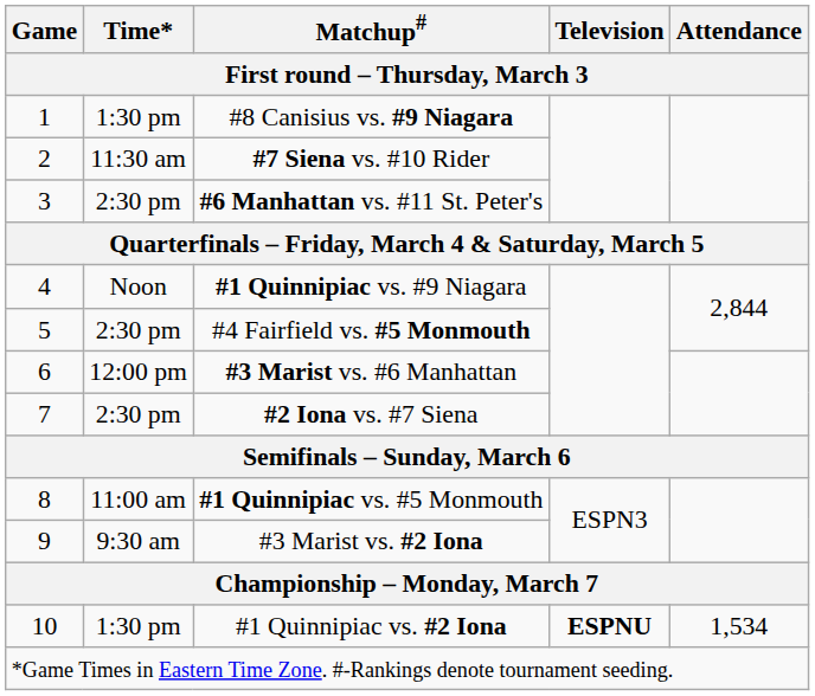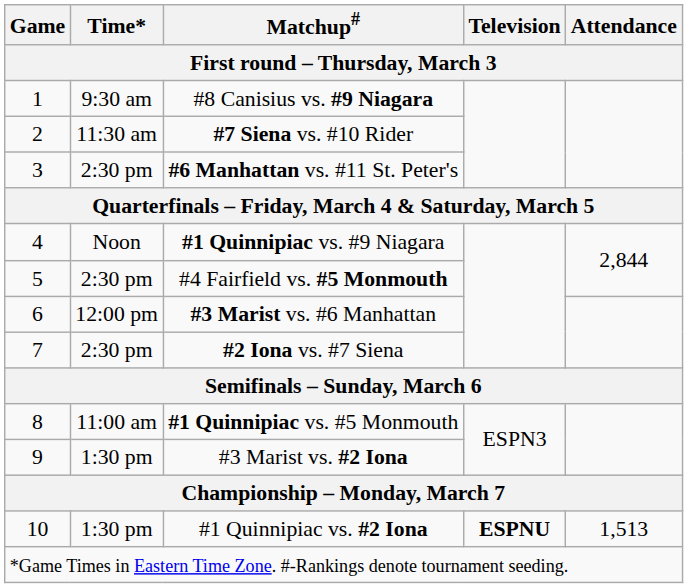#8 Canisius vs. #9 Niagara | Time*: 1:30 pm -> 9:30 am
#3 Marist vs. #2 Iona | Time*: 9:30 am -> 1:30 pm
#1 Quinnipiac vs. #2 Iona | Attendance: 1,534 -> 1,513
